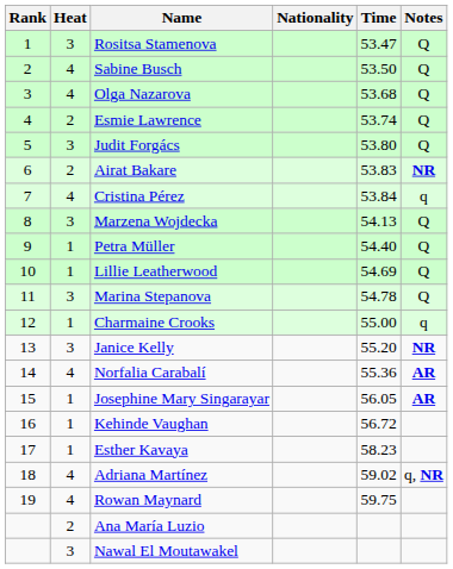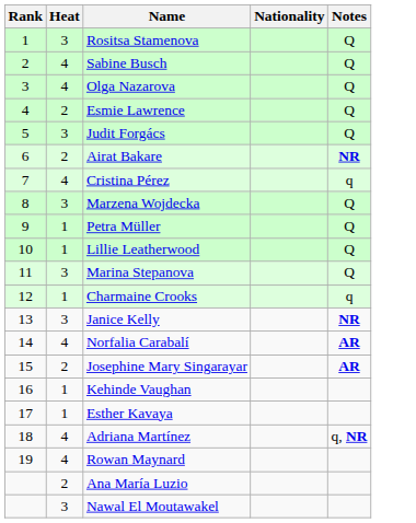- column: Time | 53.47 | 53.50 | 53.68 | 53.74 | 53.80 | 53.83 | 53.84 | 54.13 | 54.40 | 54.69 | 54.78 | 55.00 | 55.20 | 55.36 | 56.05 | 56.72 | 58.23 | 59.02 | 59.75
Josephine Mary Singarayar | Heat: 1 -> 2
